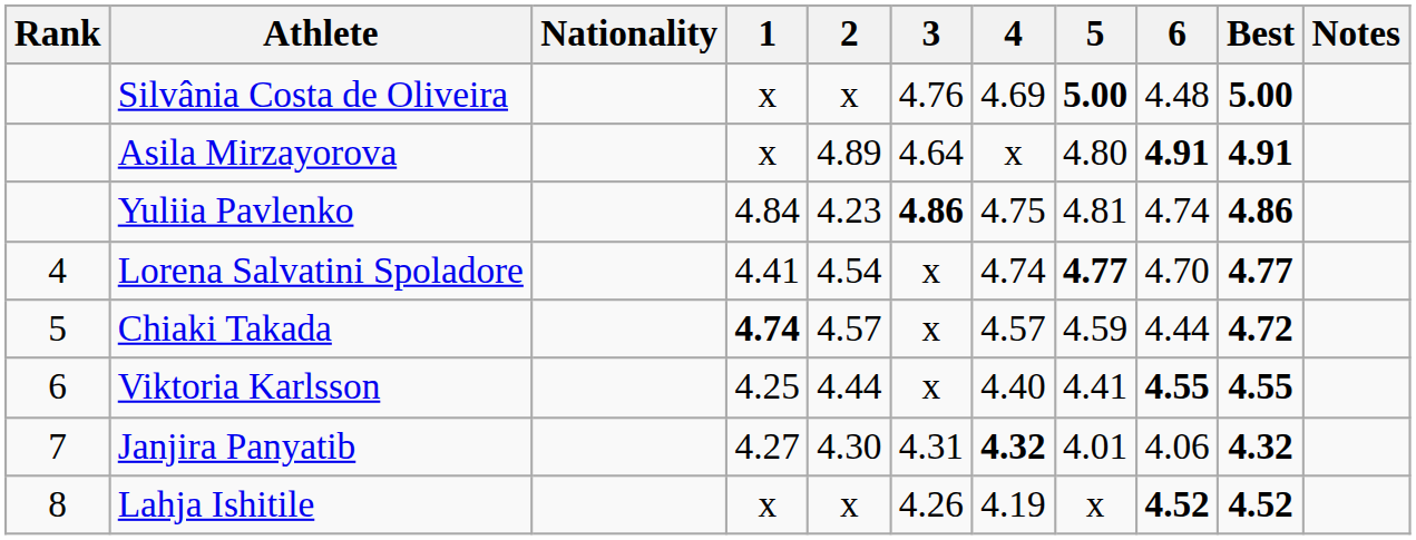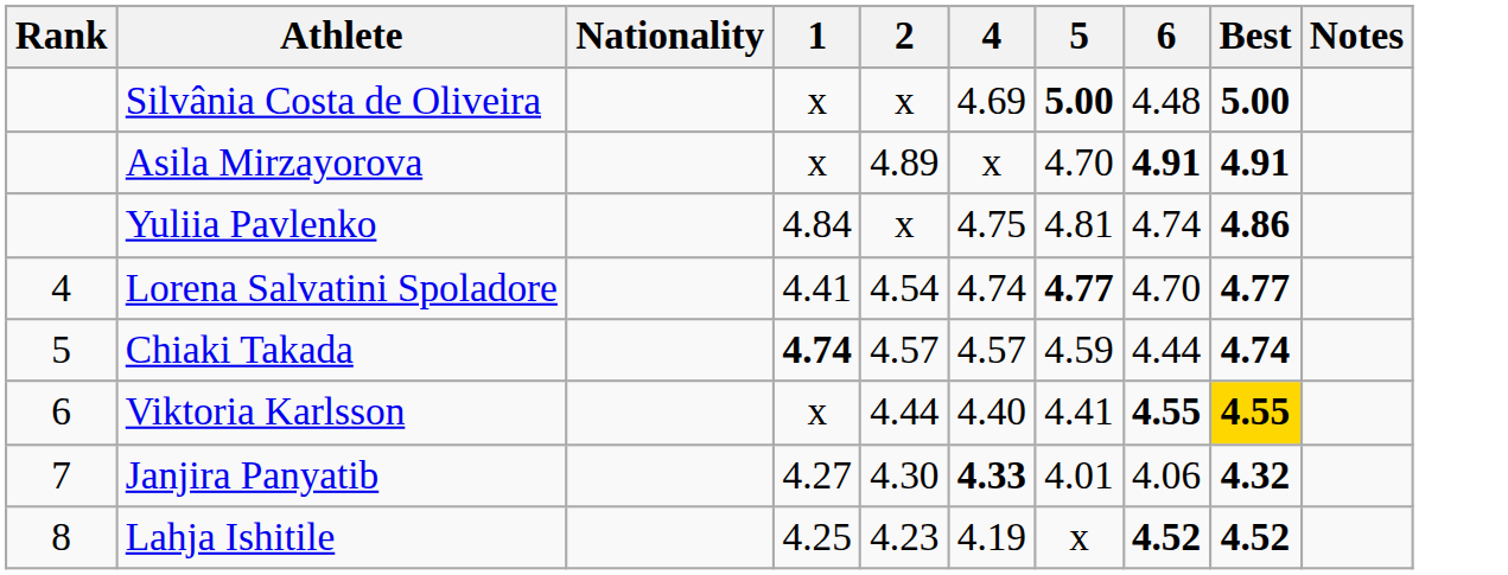- column: 3 | 4.76 | 4.64 | 4.86 | x | x | x | 4.31 | 4.26
Asila Mirzayorova | 5: 4.80 -> 4.70
Yuliia Pavlenko | 2: 4.23 -> x
Chiaki Takada | Best: 4.72 -> 4.74
Viktoria Karlsson | 1: 4.25 -> x
Viktoria Karlsson | Best: no background -> gold background
Janjira Panyatib | 4: 4.32 -> 4.33
Lahja Ishitile | 1: x -> 4.25
Lahja Ishitile | 2: x -> 4.23
